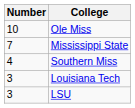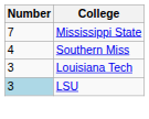- row: 10 | Ole Miss
LSU | Number: no background -> lightblue background
